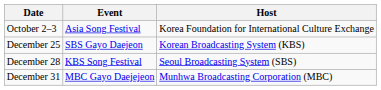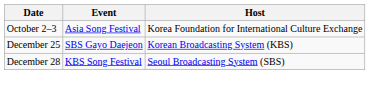- row: December 31 | MBC Gayo Daejejeon | Munhwa Broadcasting Corporation (MBC)
